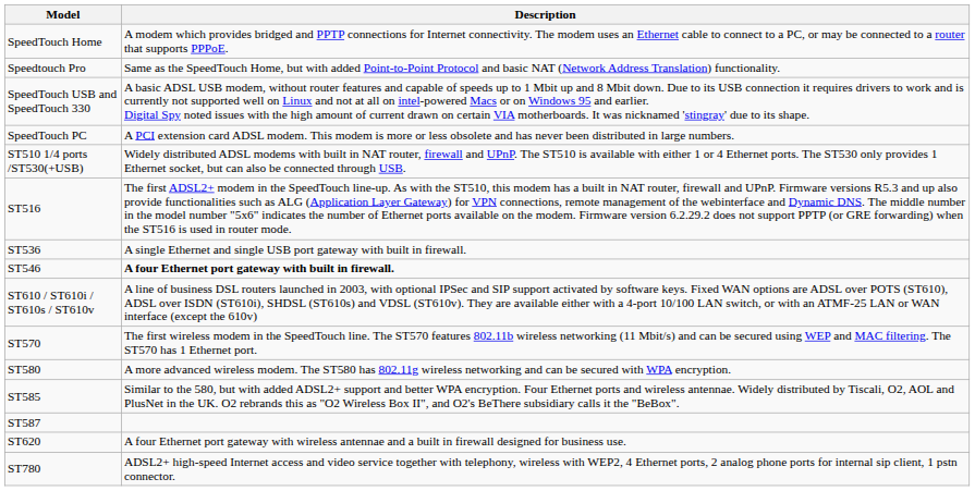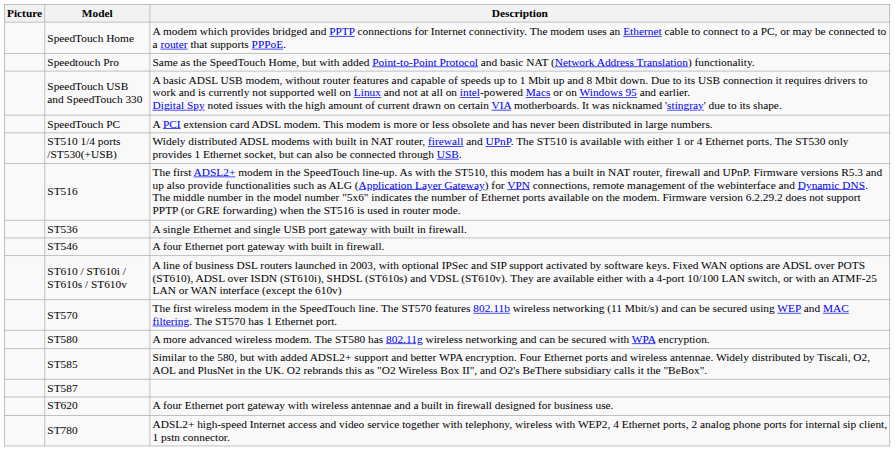+ column: Picture
ST546 | Description: bold -> normal
